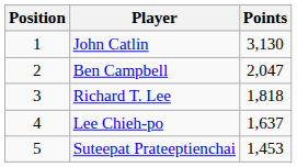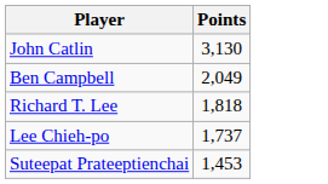- column: Position | 1 | 2 | 3 | 4 | 5
Ben Campbell | Points: 2,047 -> 2,049
Lee Chieh-po | Points: 1,637 -> 1,737
